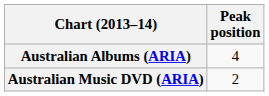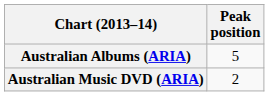Australian Albums (ARIA) | Peak position: 4 -> 5
